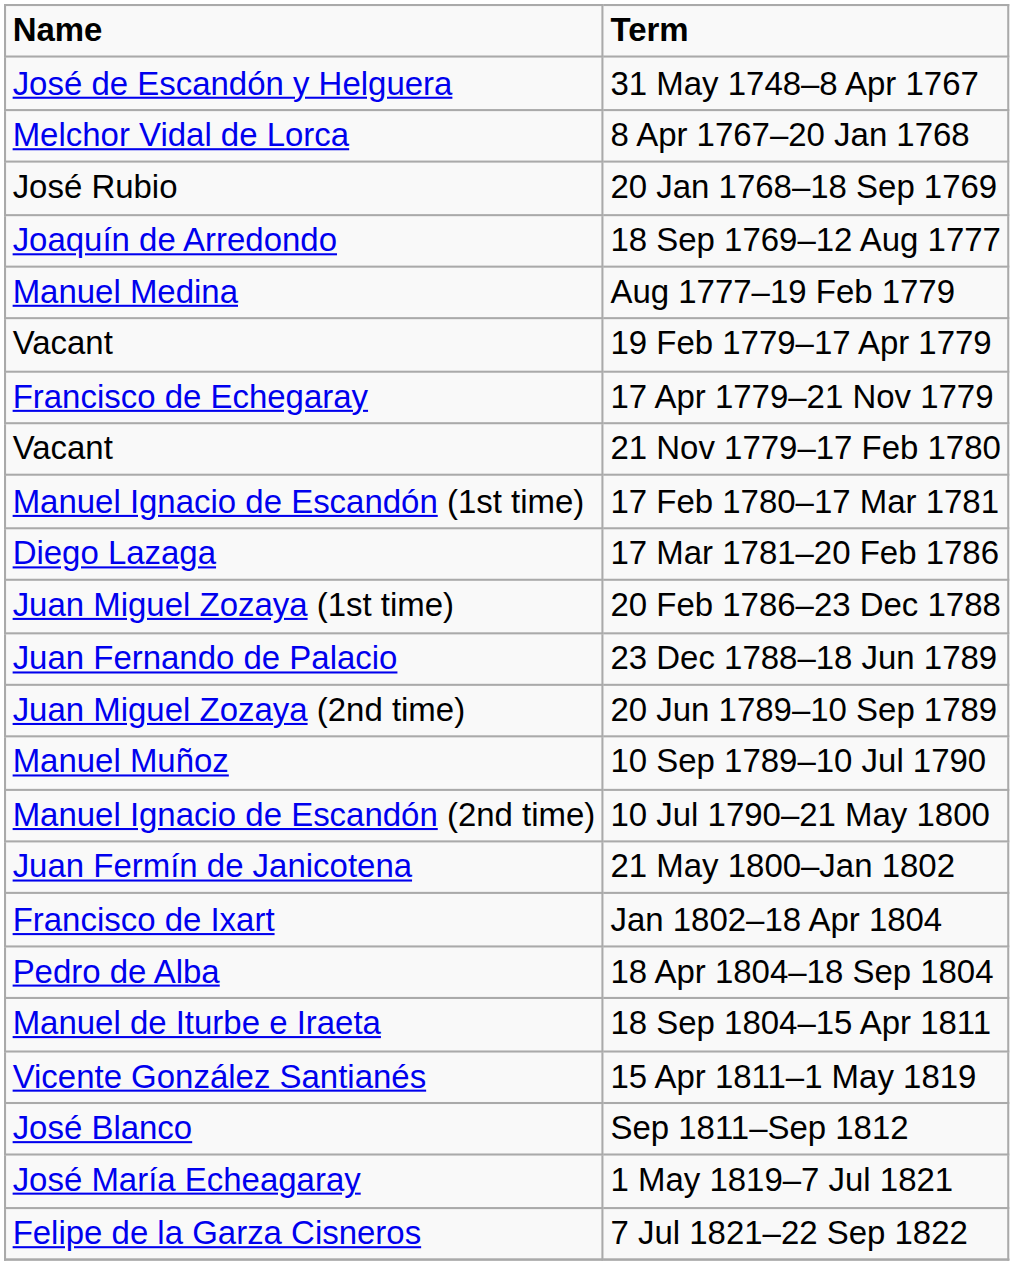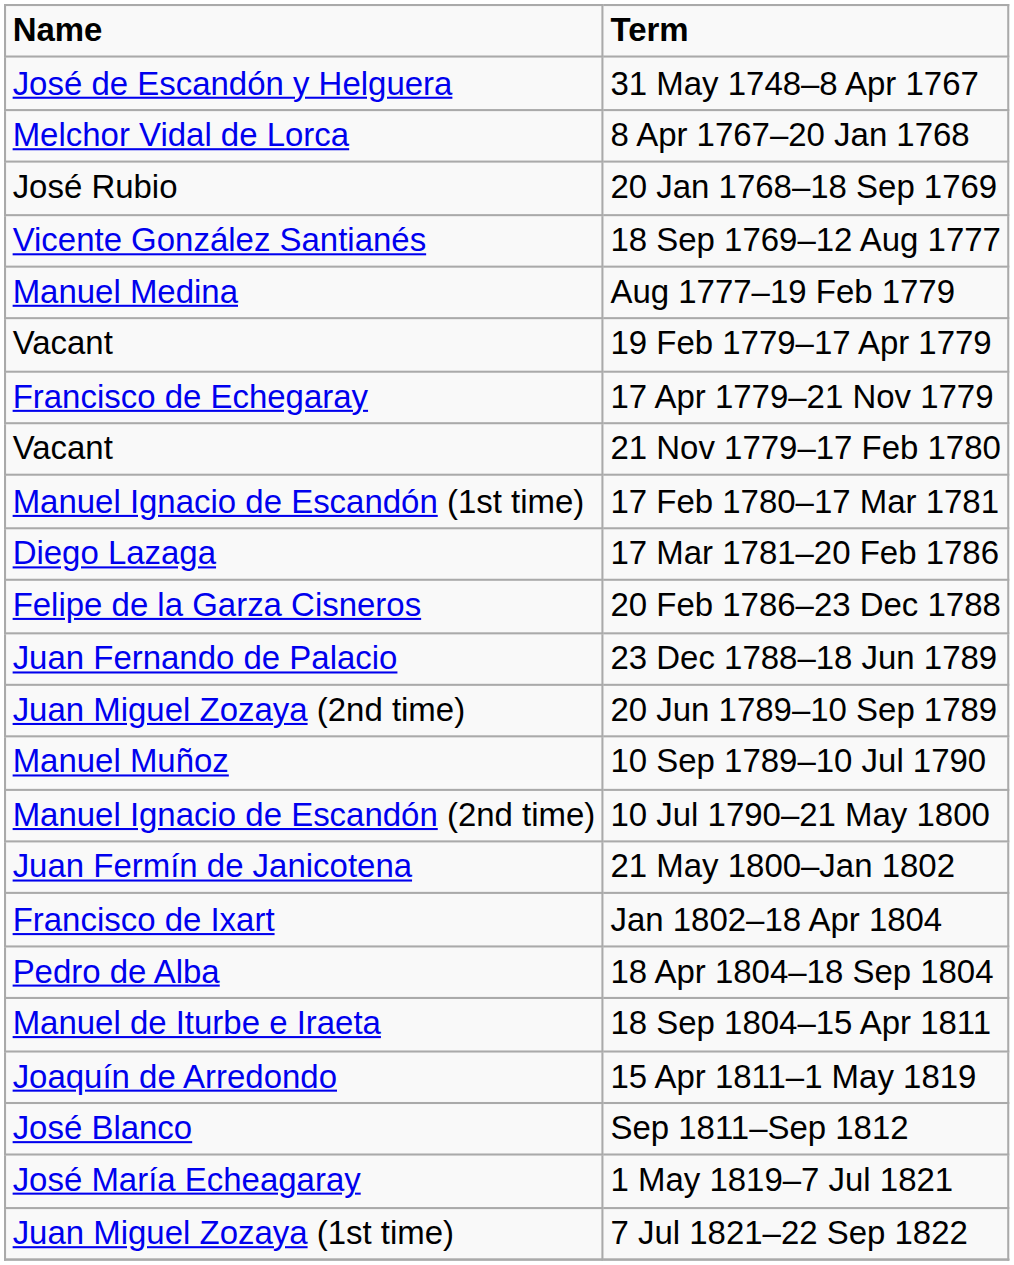18 Sep 1769–12 Aug 1777 | Name: Joaquín de Arredondo -> Vicente González Santianés
20 Feb 1786–23 Dec 1788 | Name: Juan Miguel Zozaya (1st time) -> Felipe de la Garza Cisneros
15 Apr 1811–1 May 1819 | Name: Vicente González Santianés -> Joaquín de Arredondo
7 Jul 1821–22 Sep 1822 | Name: Felipe de la Garza Cisneros -> Juan Miguel Zozaya (1st time)
